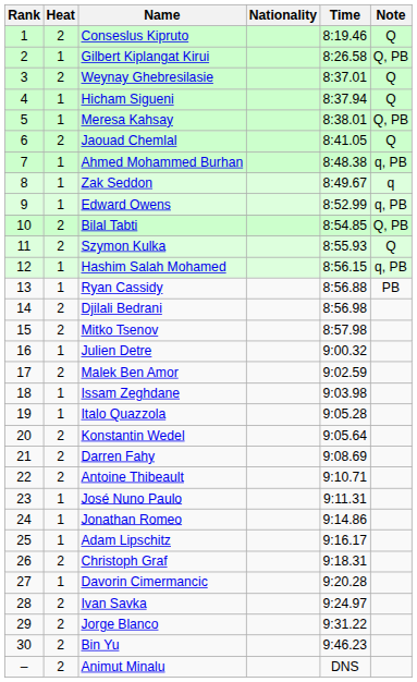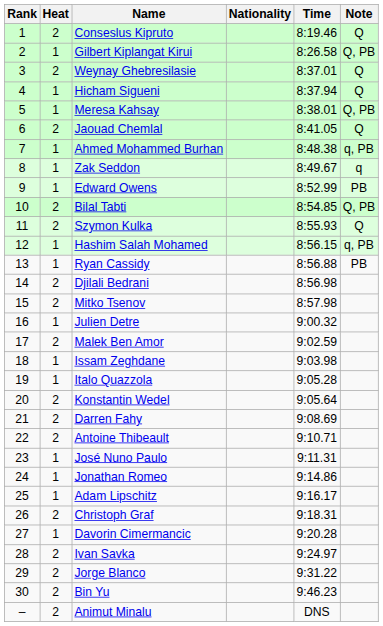Edward Owens | Note: q, PB -> PB
